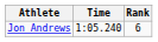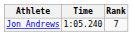Jon Andrews | Rank: 6 -> 7
